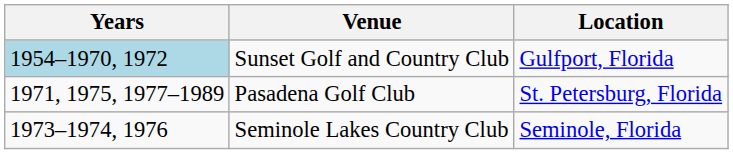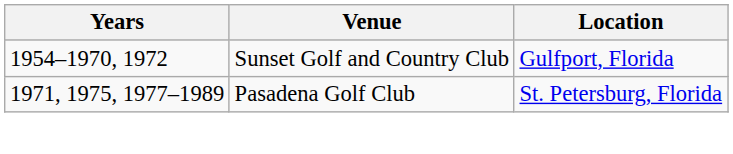Sunset Golf and Country Club | Years: lightblue background -> no background
- row: 1973–1974, 1976 | Seminole Lakes Country Club | Seminole, Florida
